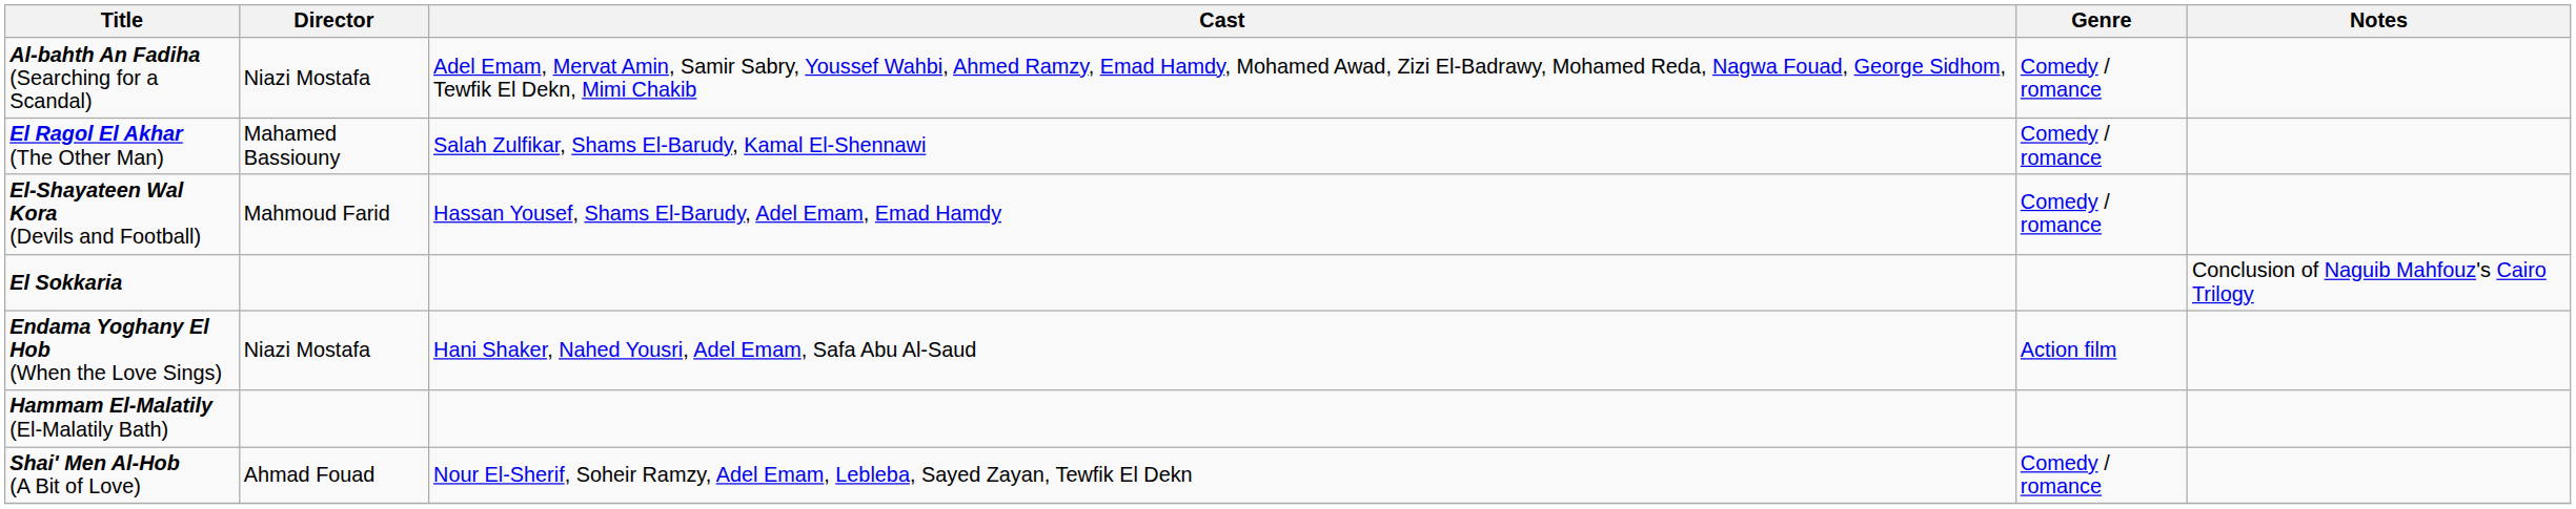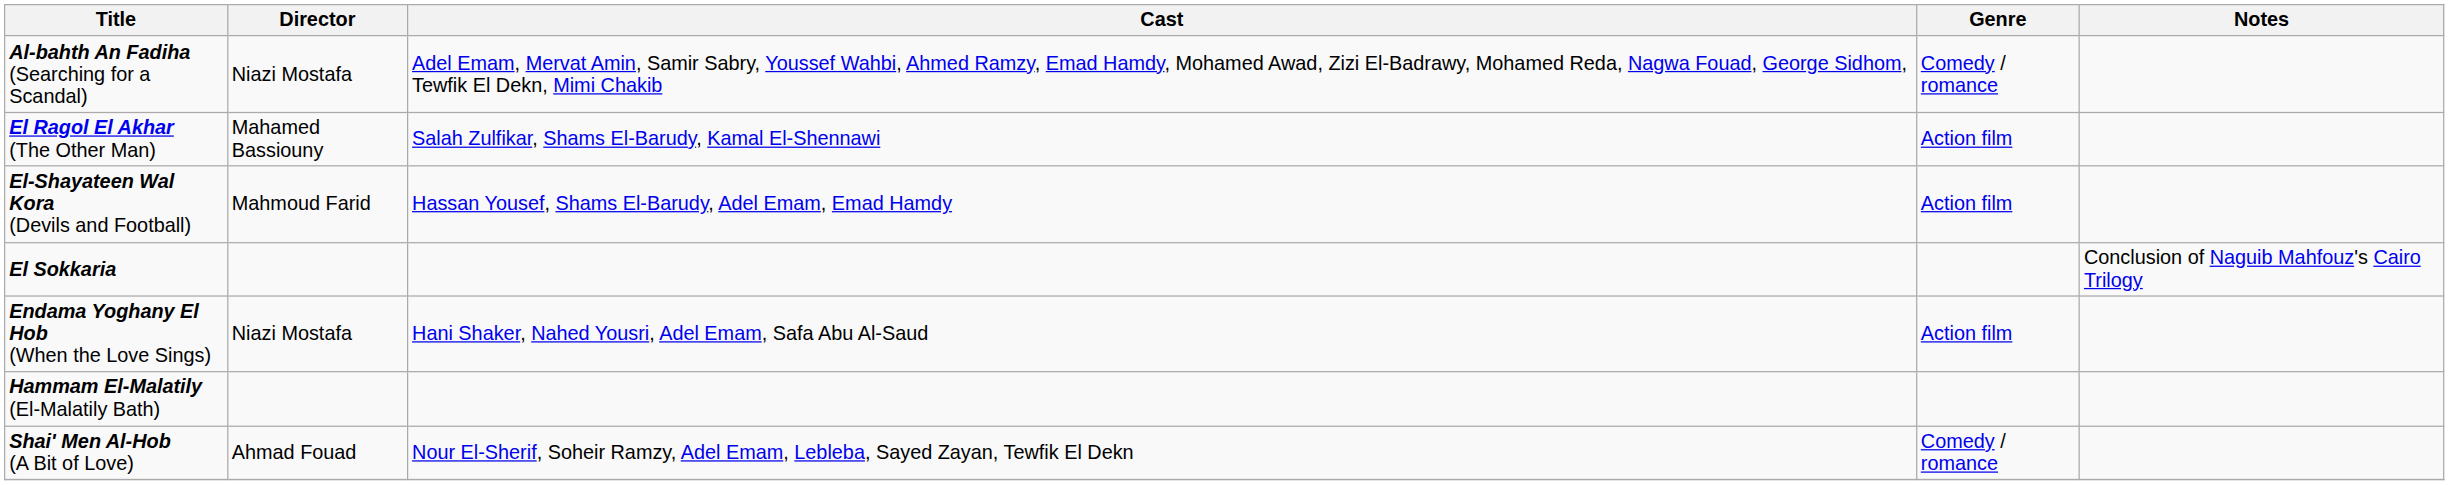El Ragol El Akhar (The Other Man) | Genre: Comedy / romance -> Action film
El-Shayateen Wal Kora (Devils and Football) | Genre: Comedy / romance -> Action film
